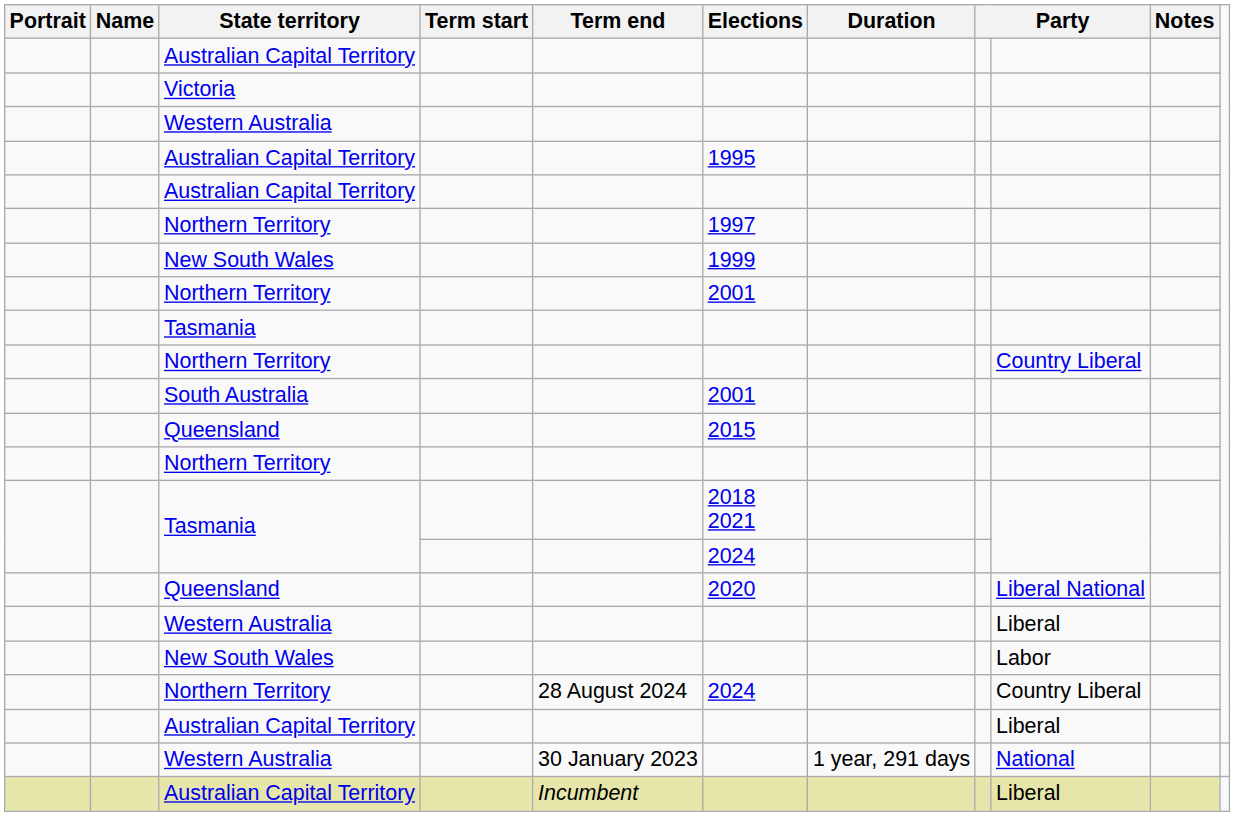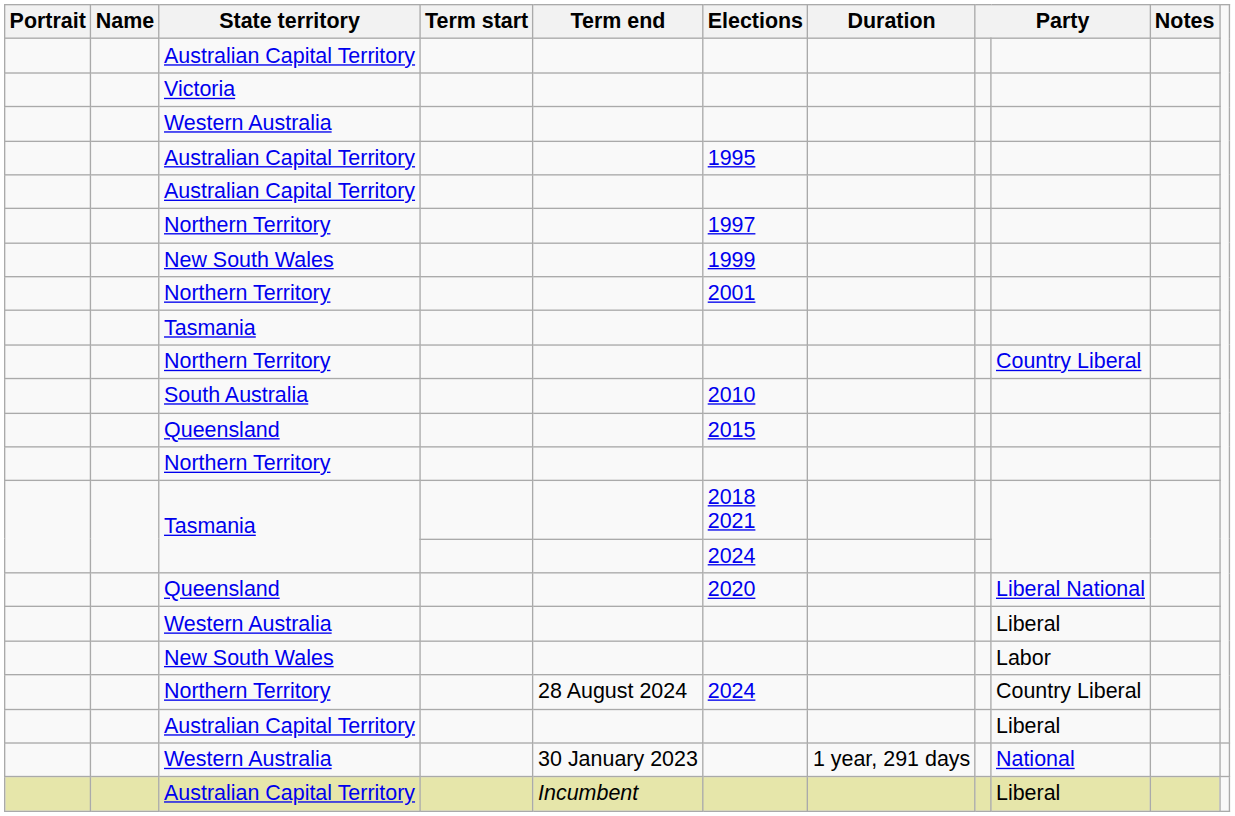South Australia | Elections: 2001 -> 2010
